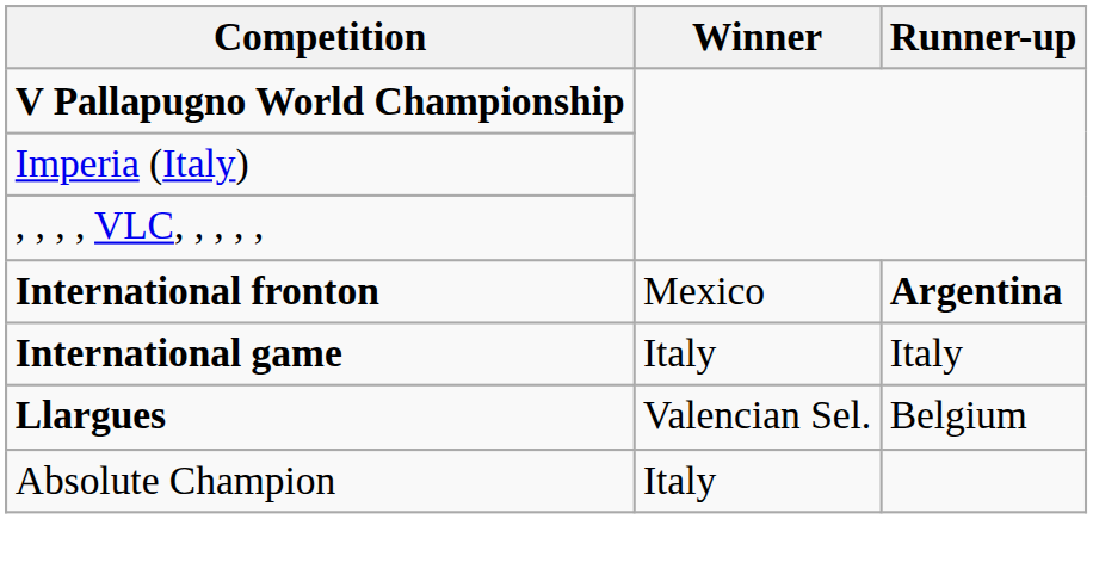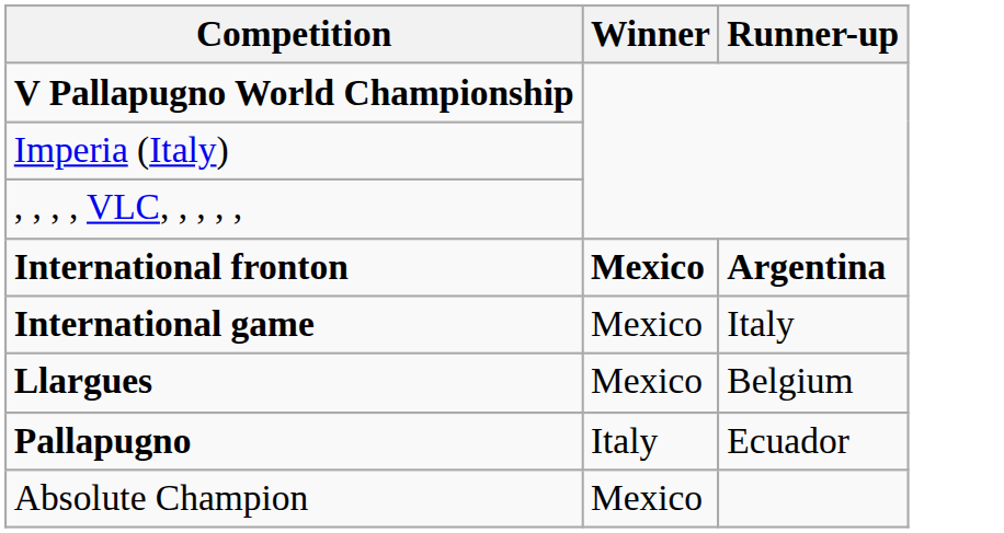International fronton | Winner: normal -> bold
International game | Winner: Italy -> Mexico
Llargues | Winner: Valencian Sel. -> Mexico
+ row: Pallapugno | Italy | Ecuador
Absolute Champion | Winner: Italy -> Mexico
